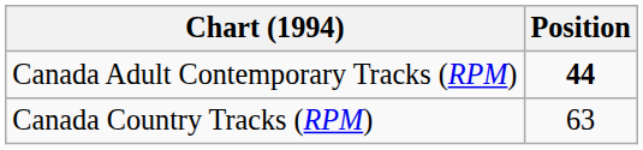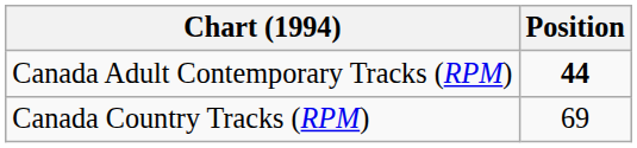Canada Country Tracks (RPM) | Position: 63 -> 69
